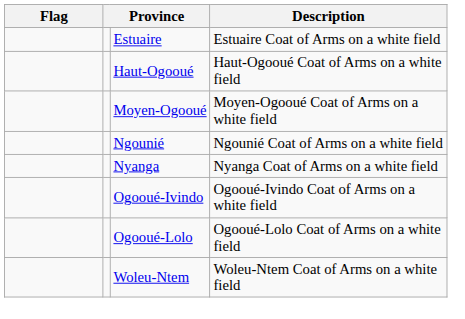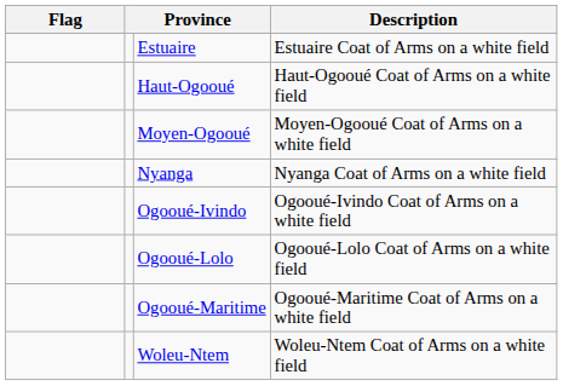- row: Ngounié | Ngounié Coat of Arms on a white field
+ row: Ogooué-Maritime | Ogooué-Maritime Coat of Arms on a white field
